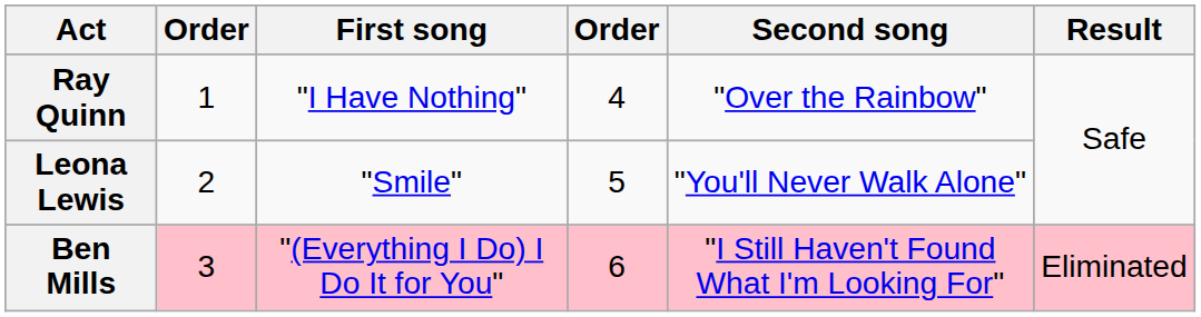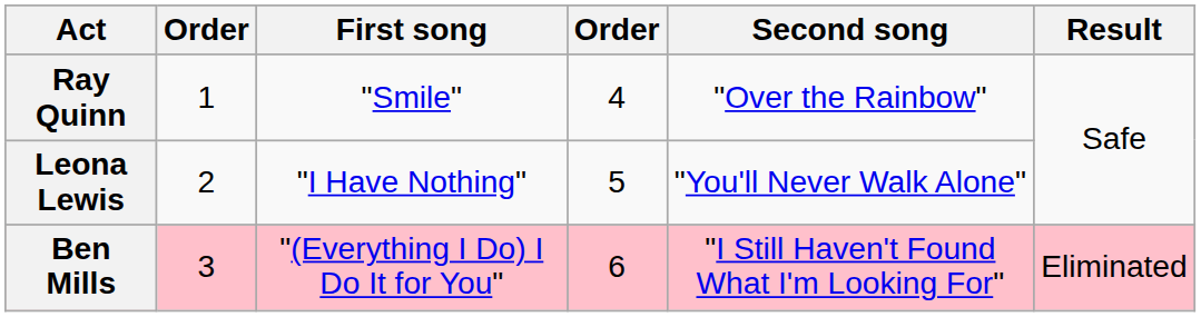Ray Quinn | First song: "I Have Nothing" -> "Smile"
Leona Lewis | First song: "Smile" -> "I Have Nothing"
